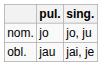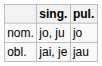columns swapped: sing. <-> pul.
